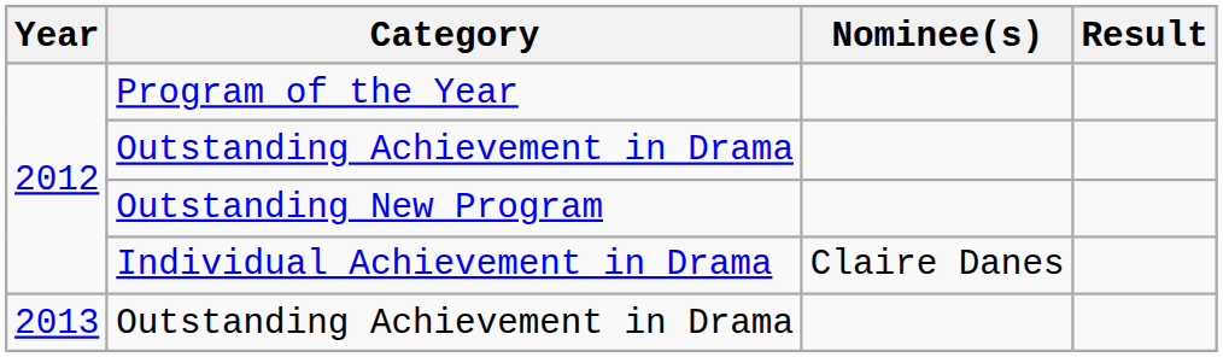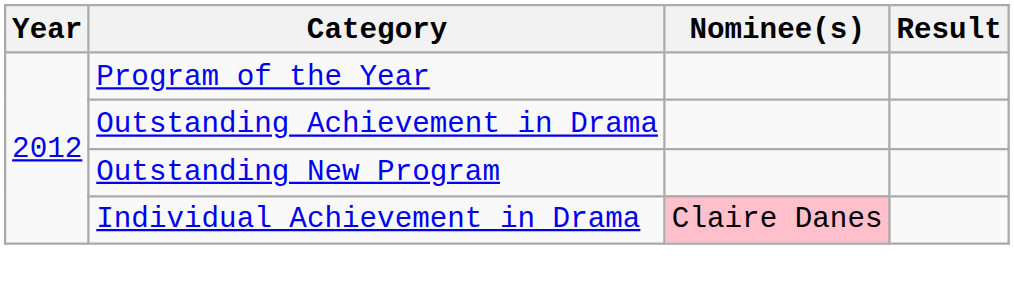Individual Achievement in Drama | Nominee(s): no background -> pink background
- row: 2013 | Outstanding Achievement in Drama
